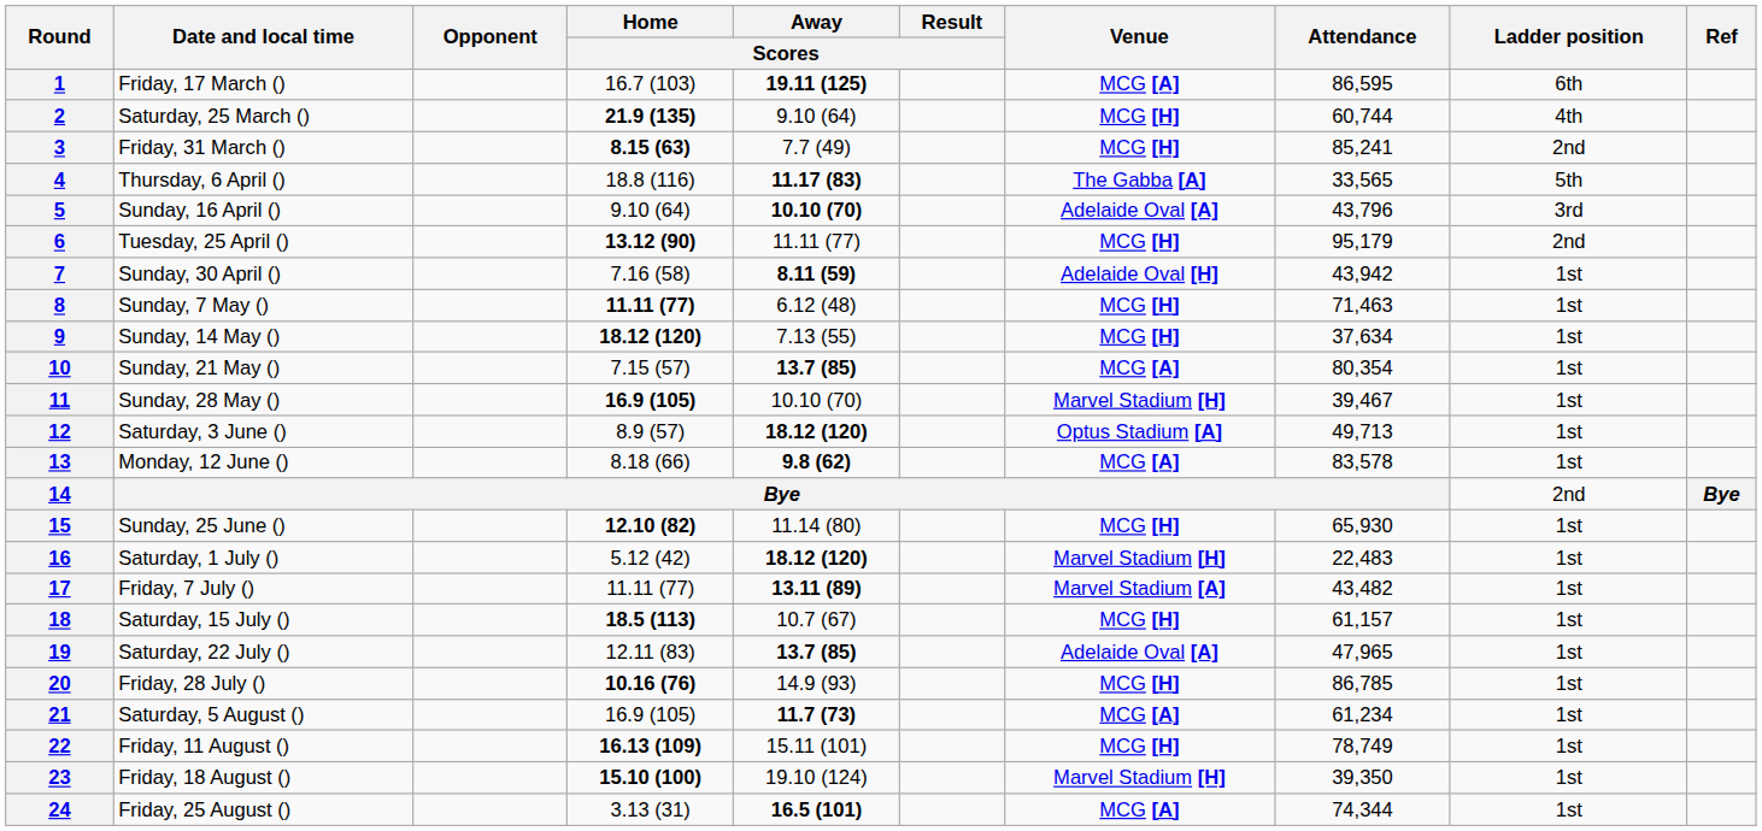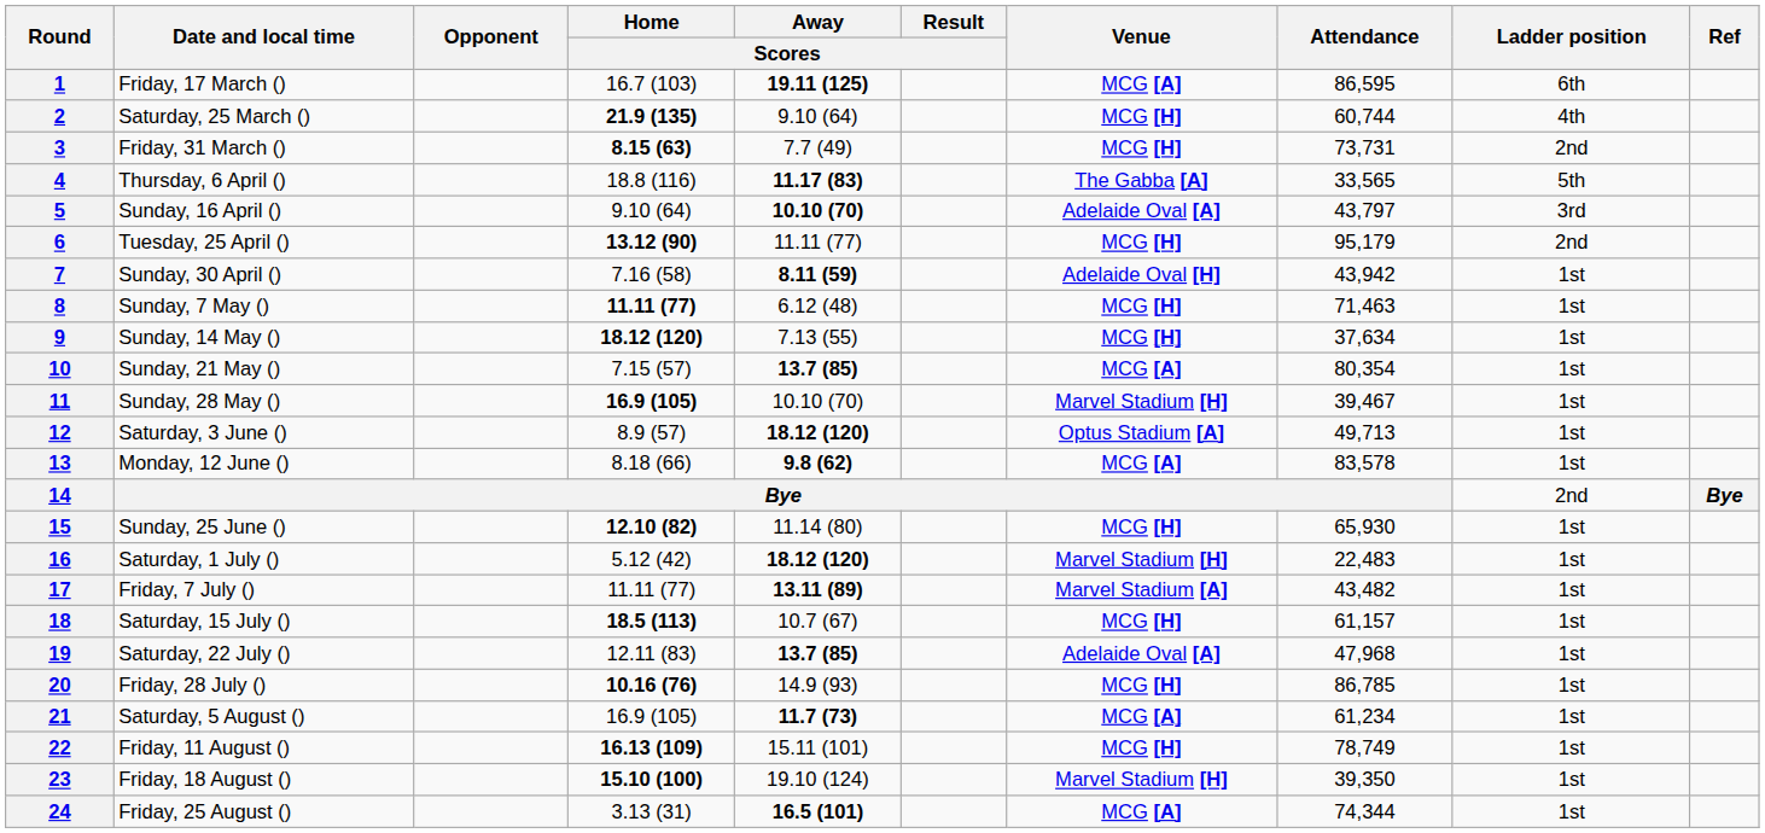3 | Attendance: 85,241 -> 73,731
5 | Attendance: 43,796 -> 43,797
19 | Attendance: 47,965 -> 47,968
